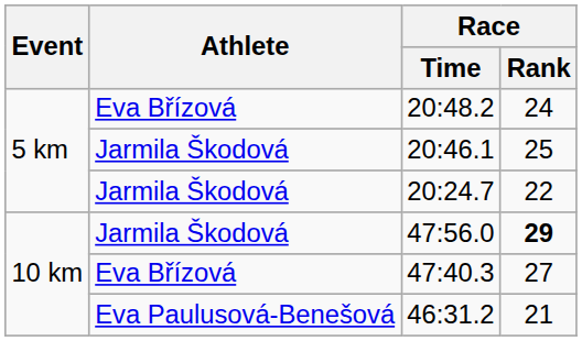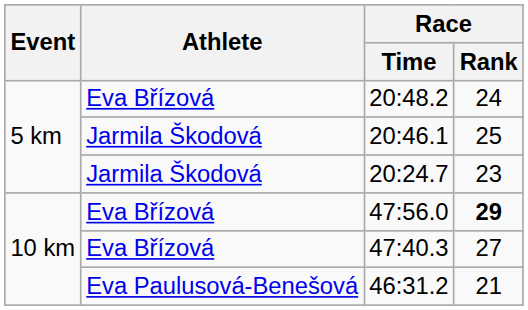20:24.7 | Race / Rank: 22 -> 23
47:56.0 | Athlete: Jarmila Škodová -> Eva Břízová
